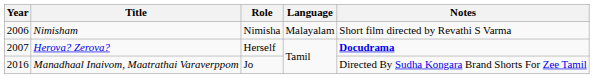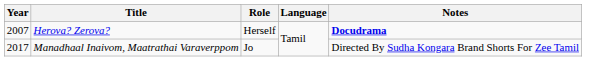- row: 2006 | Nimisham | Nimisha | Malayalam | Short film directed by Revathi S Varma
Manadhaal Inaivom, Maatrathai Varaverppom | Year: 2016 -> 2017
